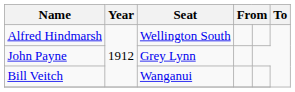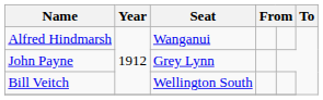Alfred Hindmarsh | Seat: Wellington South -> Wanganui
Bill Veitch | Seat: Wanganui -> Wellington South
